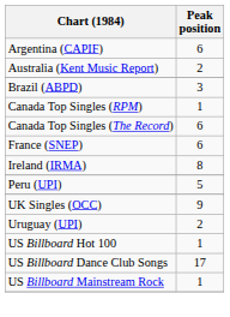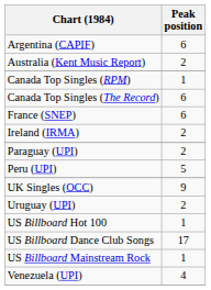- row: Brazil (ABPD) | 3
Ireland (IRMA) | Peak position: 8 -> 2
+ row: Paraguay (UPI) | 2
+ row: Venezuela (UPI) | 4
